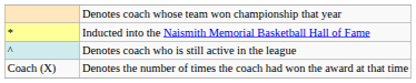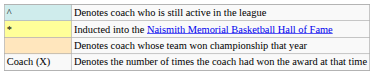rows swapped: Denotes coach who is still active in the league <-> Denotes coach whose team won championship that year
